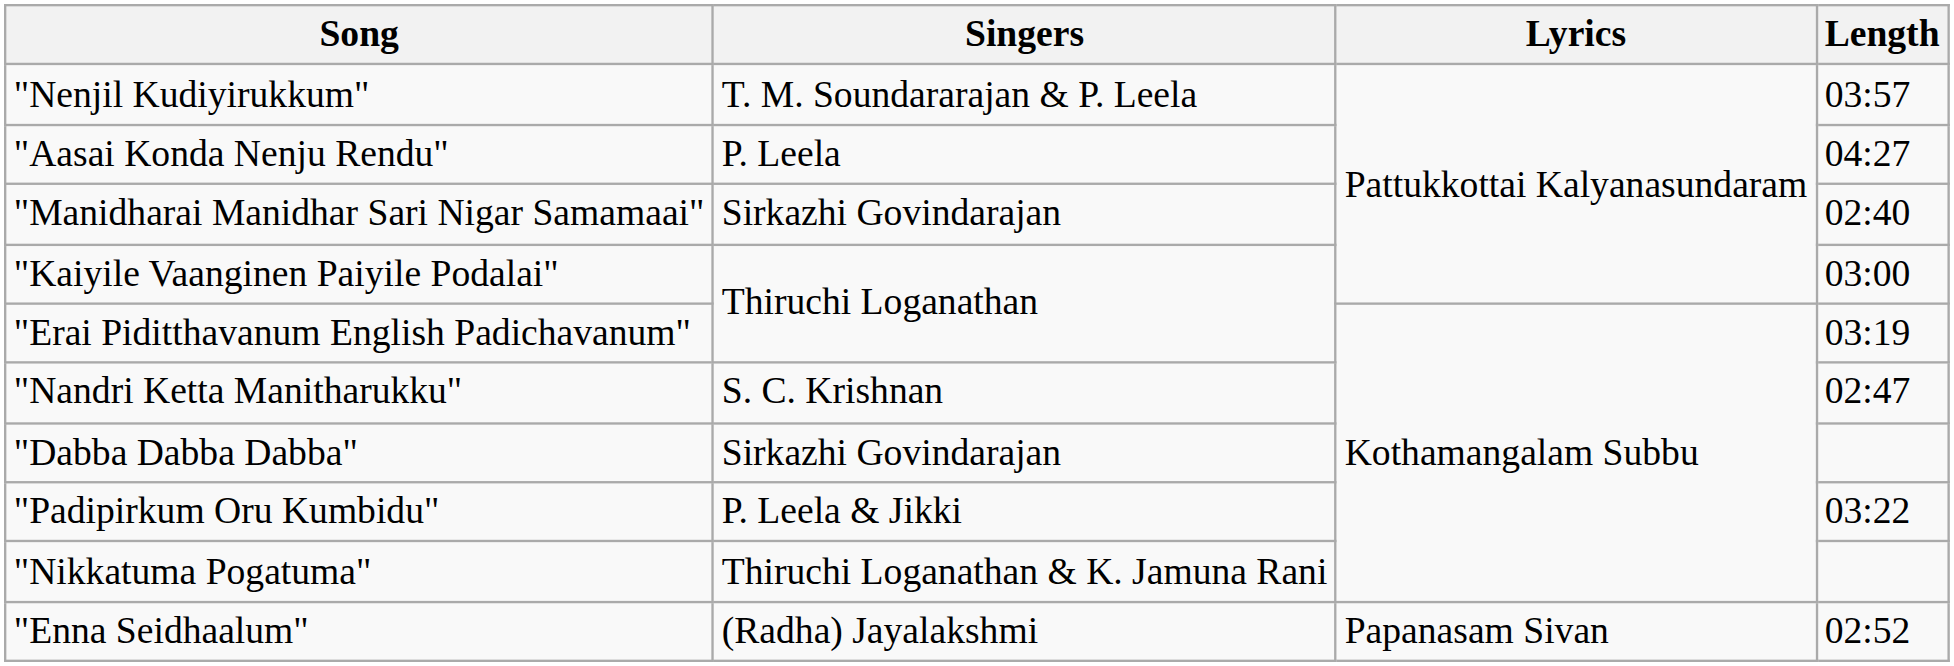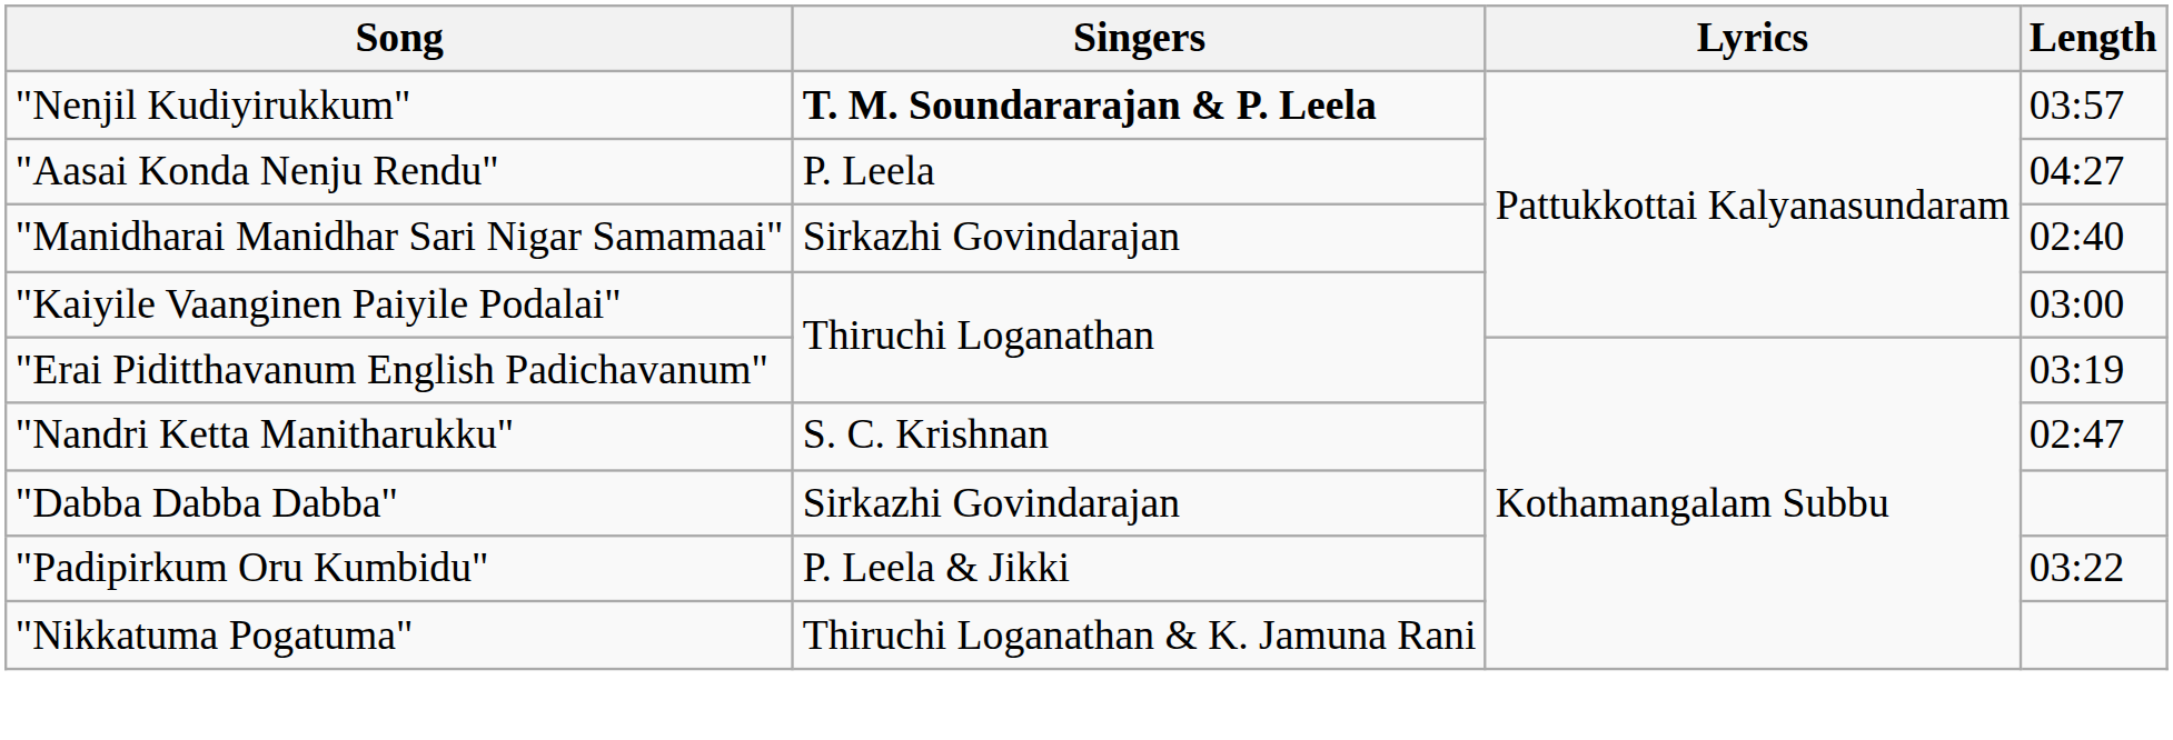"Nenjil Kudiyirukkum" | Singers: normal -> bold
- row: "Enna Seidhaalum" | (Radha) Jayalakshmi | Papanasam Sivan | 02:52
